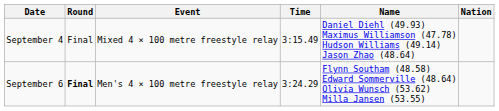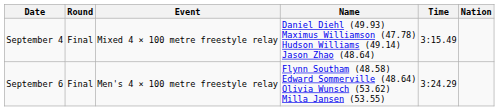columns swapped: Time <-> Name
September 6 | Round: bold -> normal
